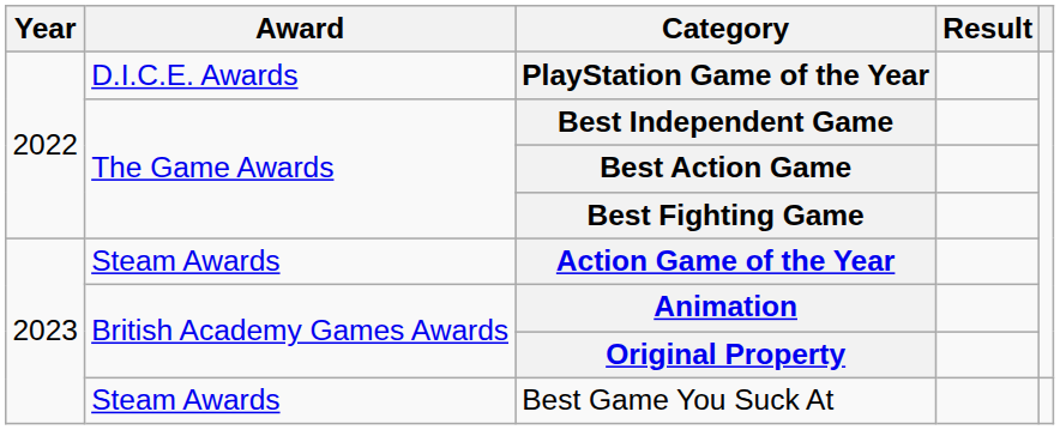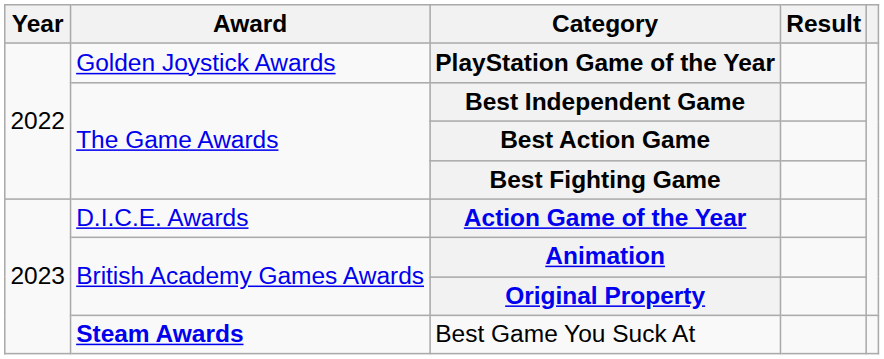PlayStation Game of the Year | Award: D.I.C.E. Awards -> Golden Joystick Awards
Action Game of the Year | Award: Steam Awards -> D.I.C.E. Awards
Best Game You Suck At | Award: normal -> bold
